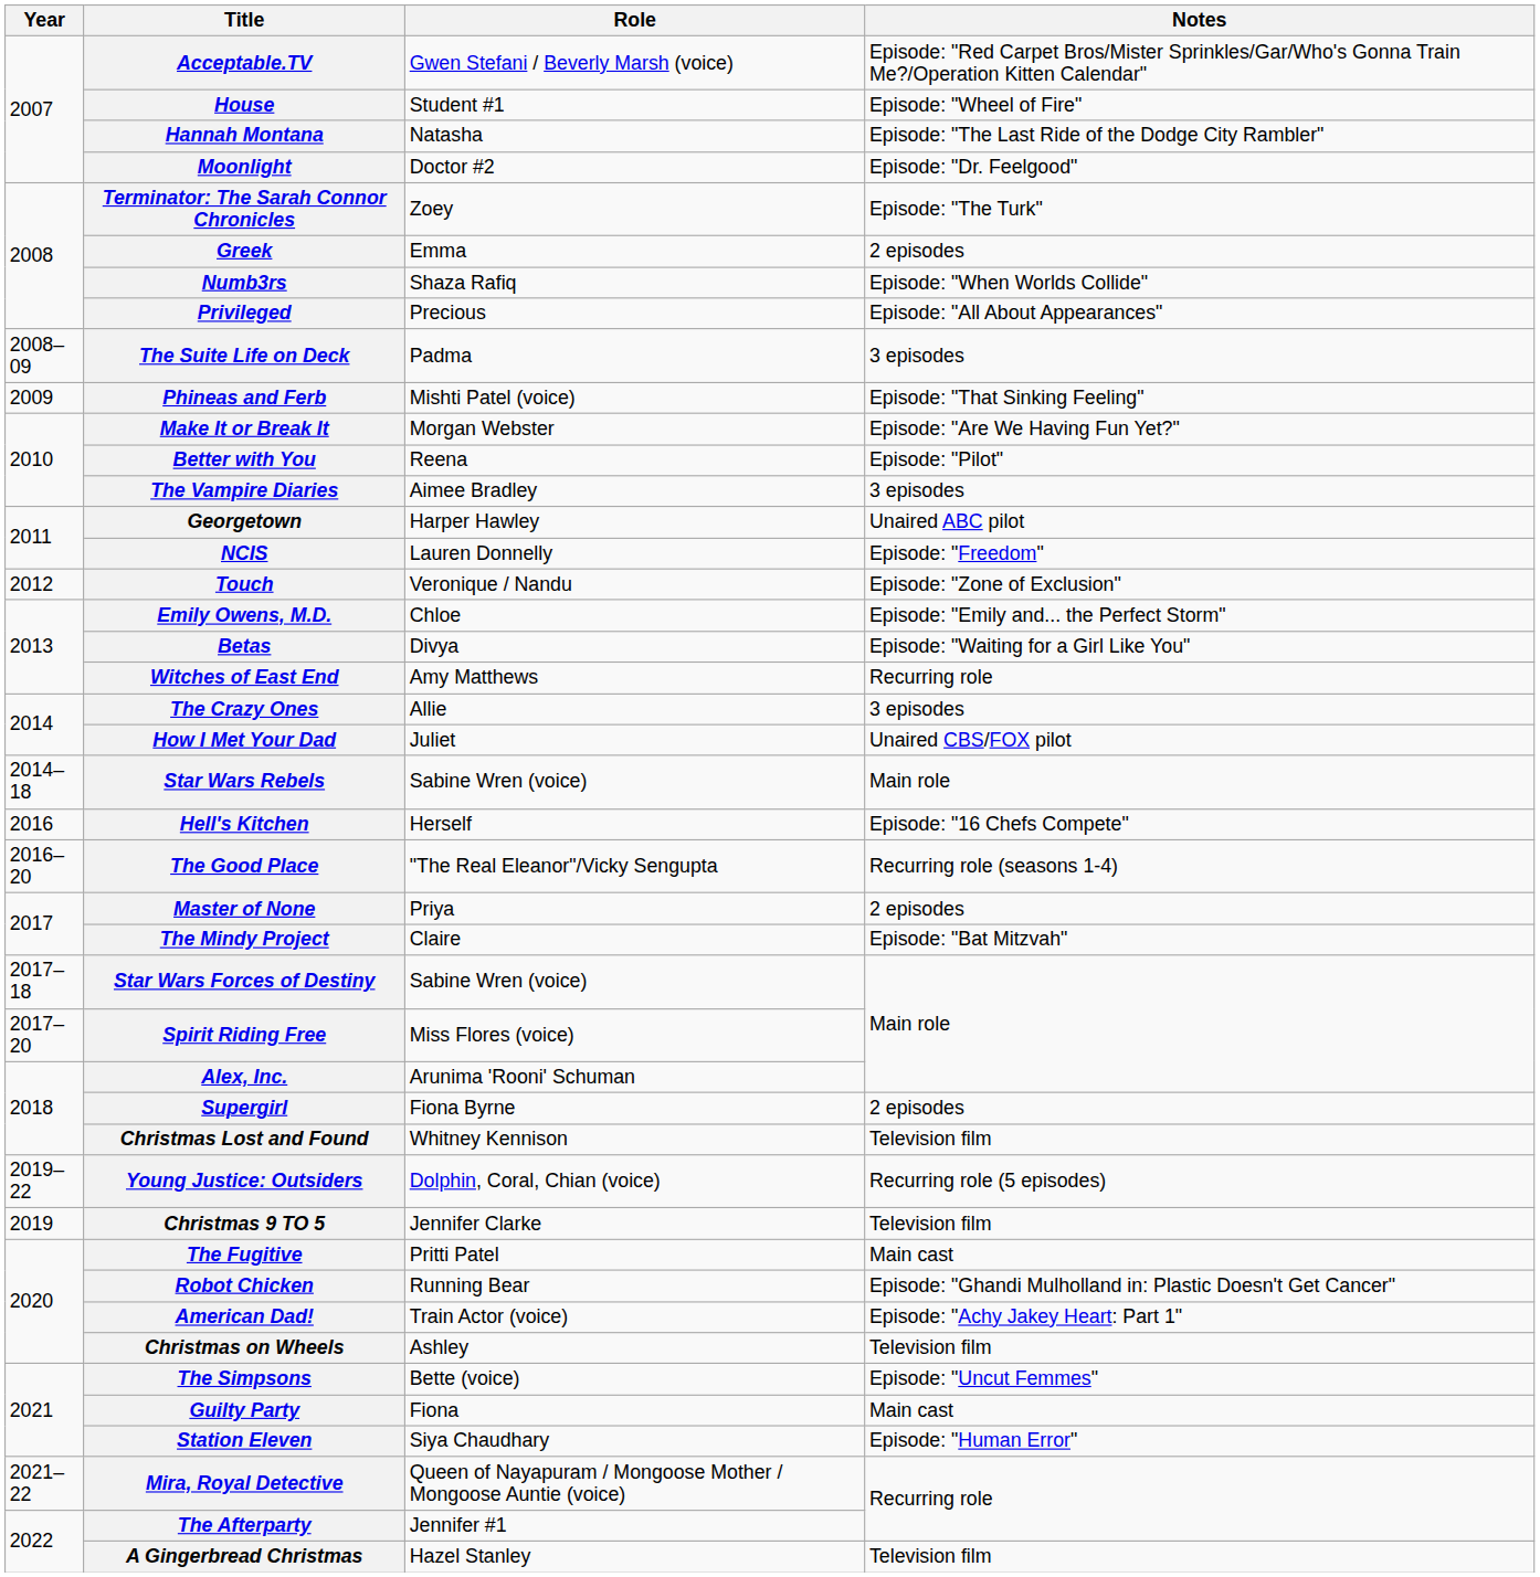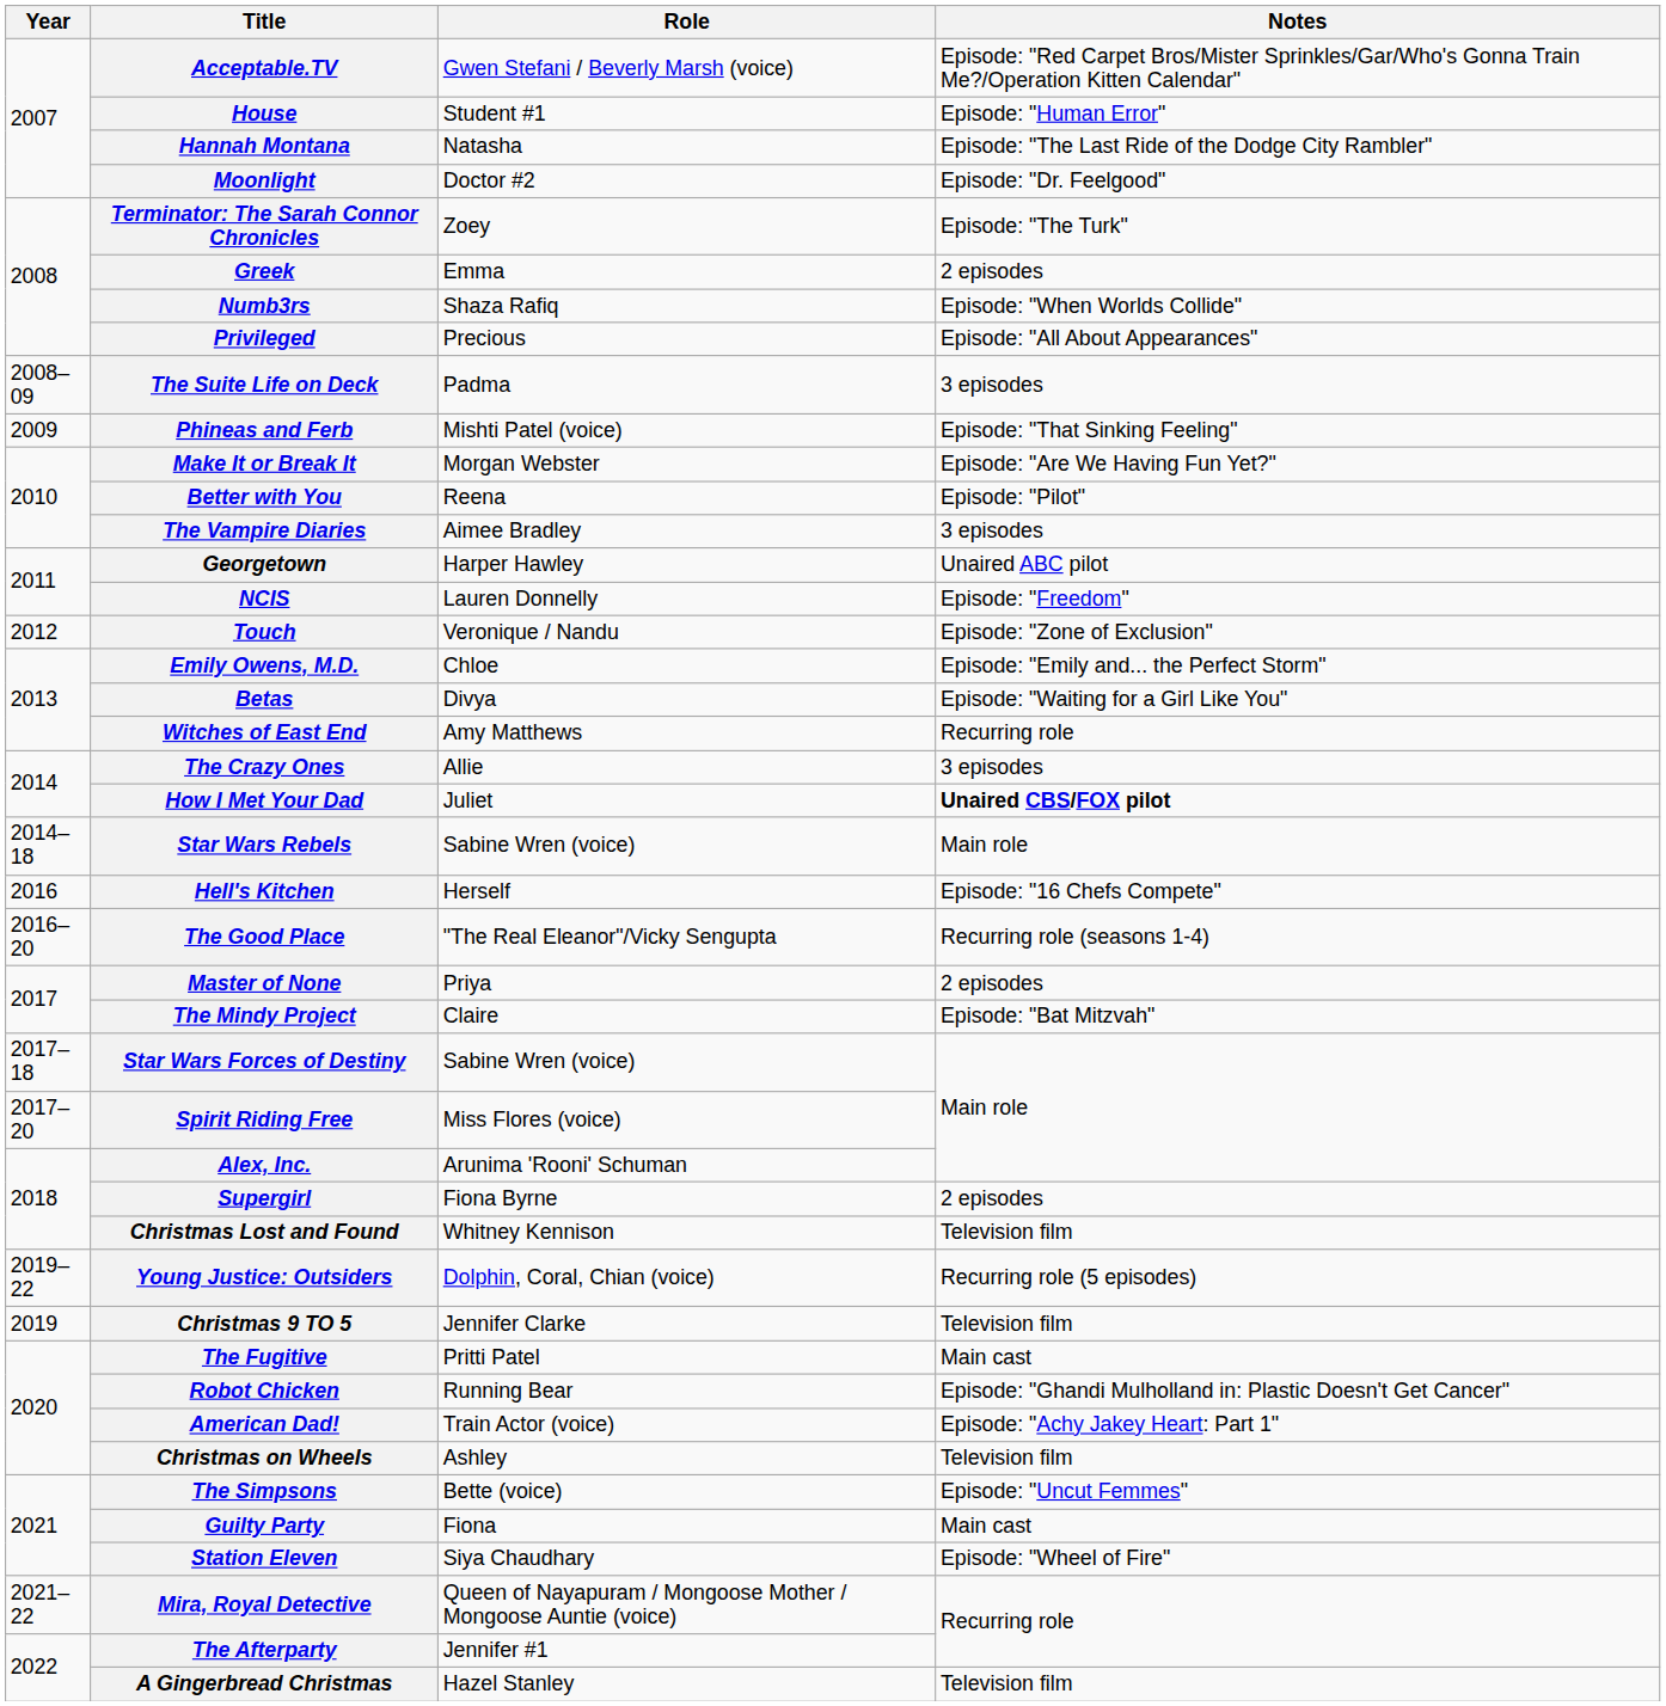House | Notes: Episode: "Wheel of Fire" -> Episode: "Human Error"
How I Met Your Dad | Notes: normal -> bold
Station Eleven | Notes: Episode: "Human Error" -> Episode: "Wheel of Fire"
